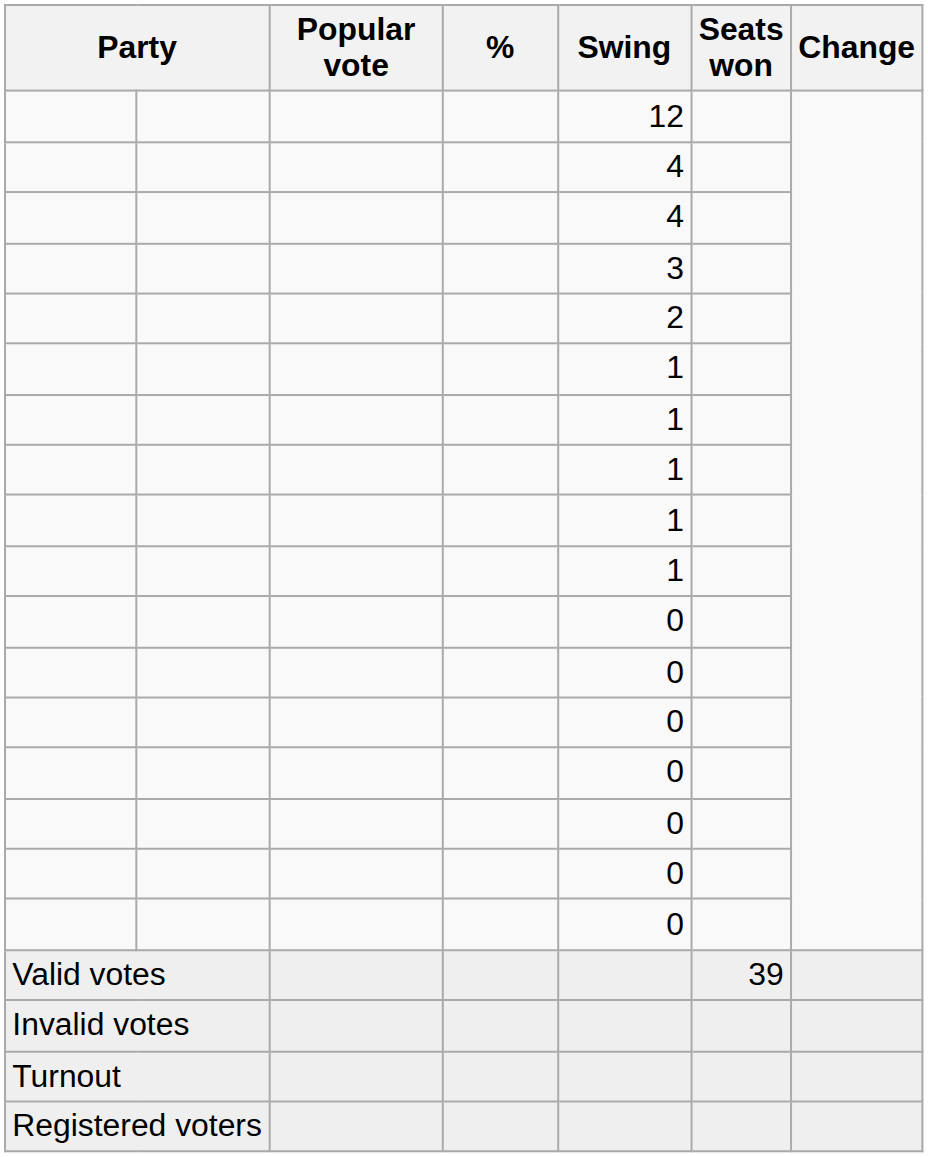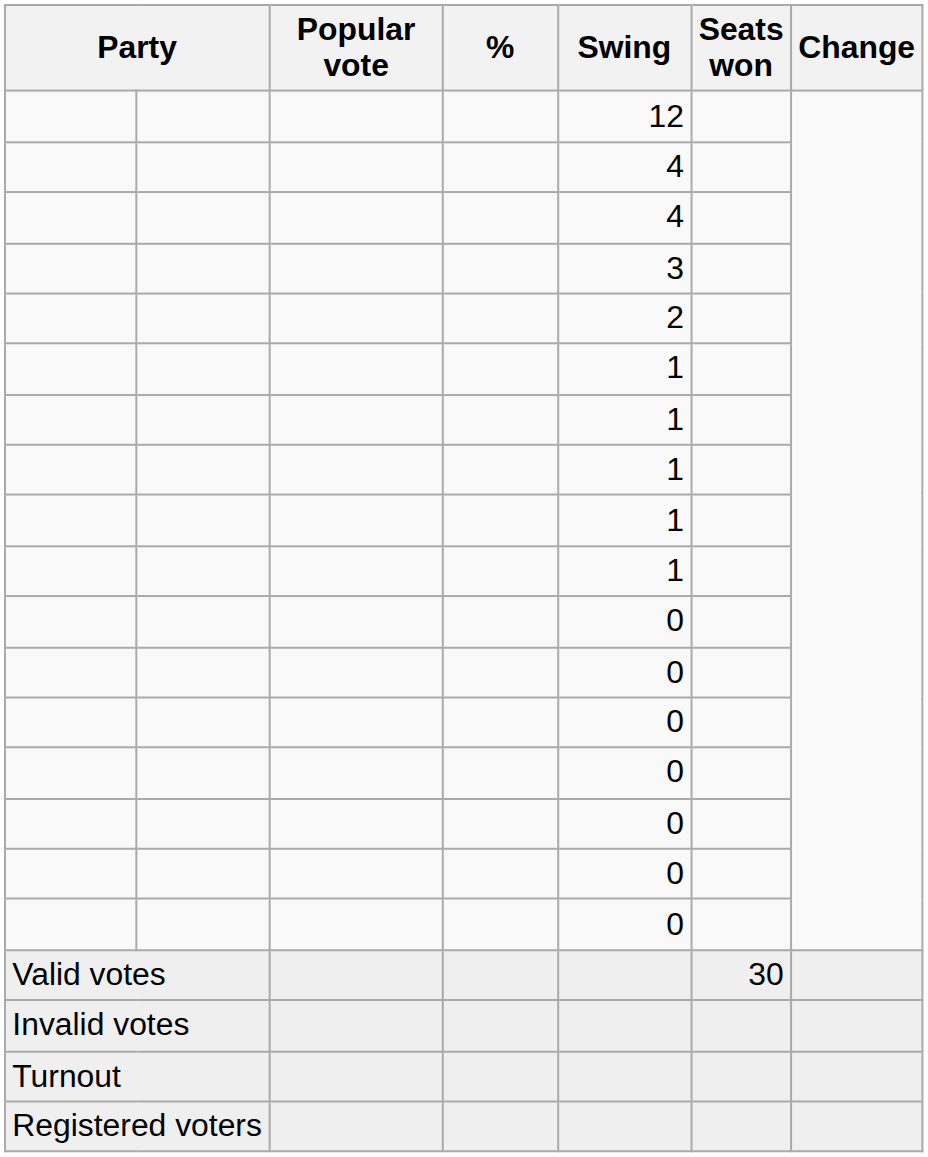Valid votes | Seats won: 39 -> 30
